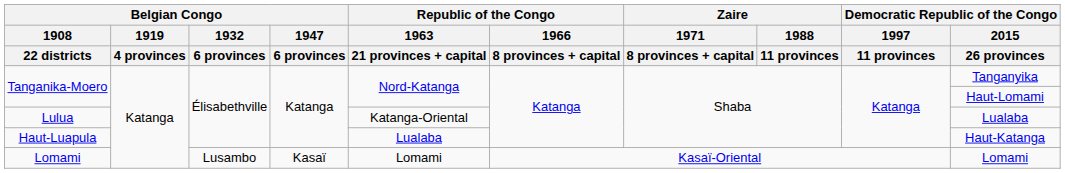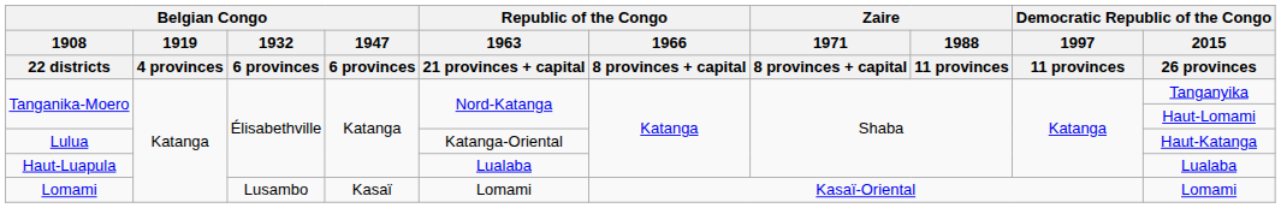Lulua | Democratic Republic of the Congo / 2015 / 26 provinces: Lualaba -> Haut-Katanga
Haut-Luapula | Democratic Republic of the Congo / 2015 / 26 provinces: Haut-Katanga -> Lualaba
